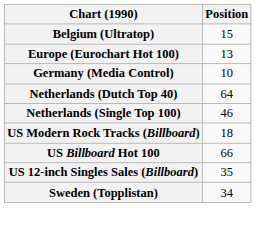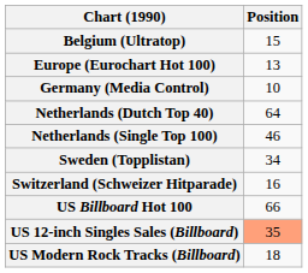rows swapped: Sweden (Topplistan) <-> US Modern Rock Tracks (Billboard)
+ row: Switzerland (Schweizer Hitparade) | 16
US 12-inch Singles Sales (Billboard) | Position: no background -> lightsalmon background
